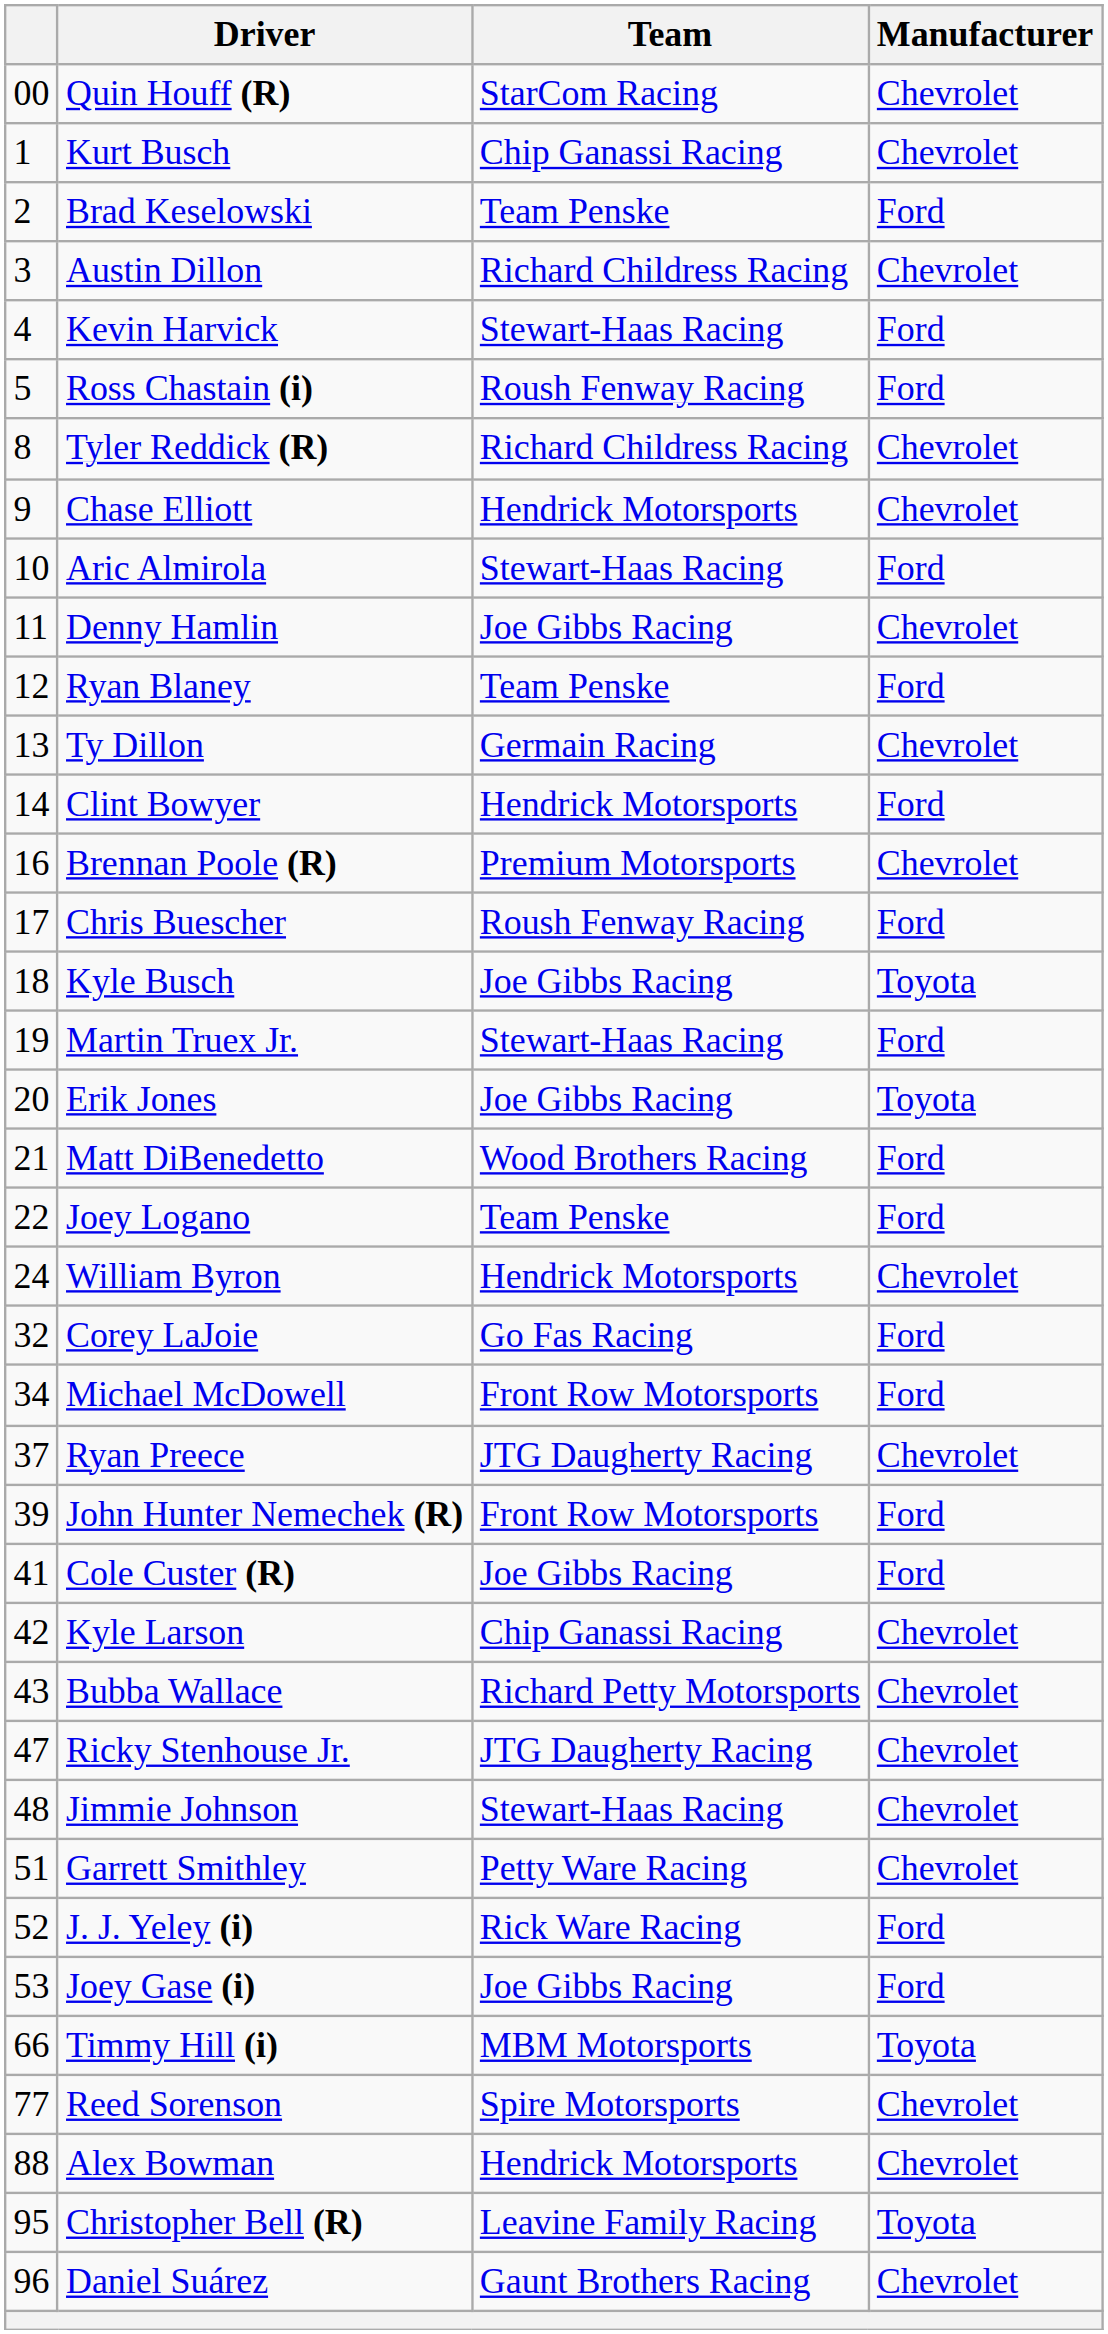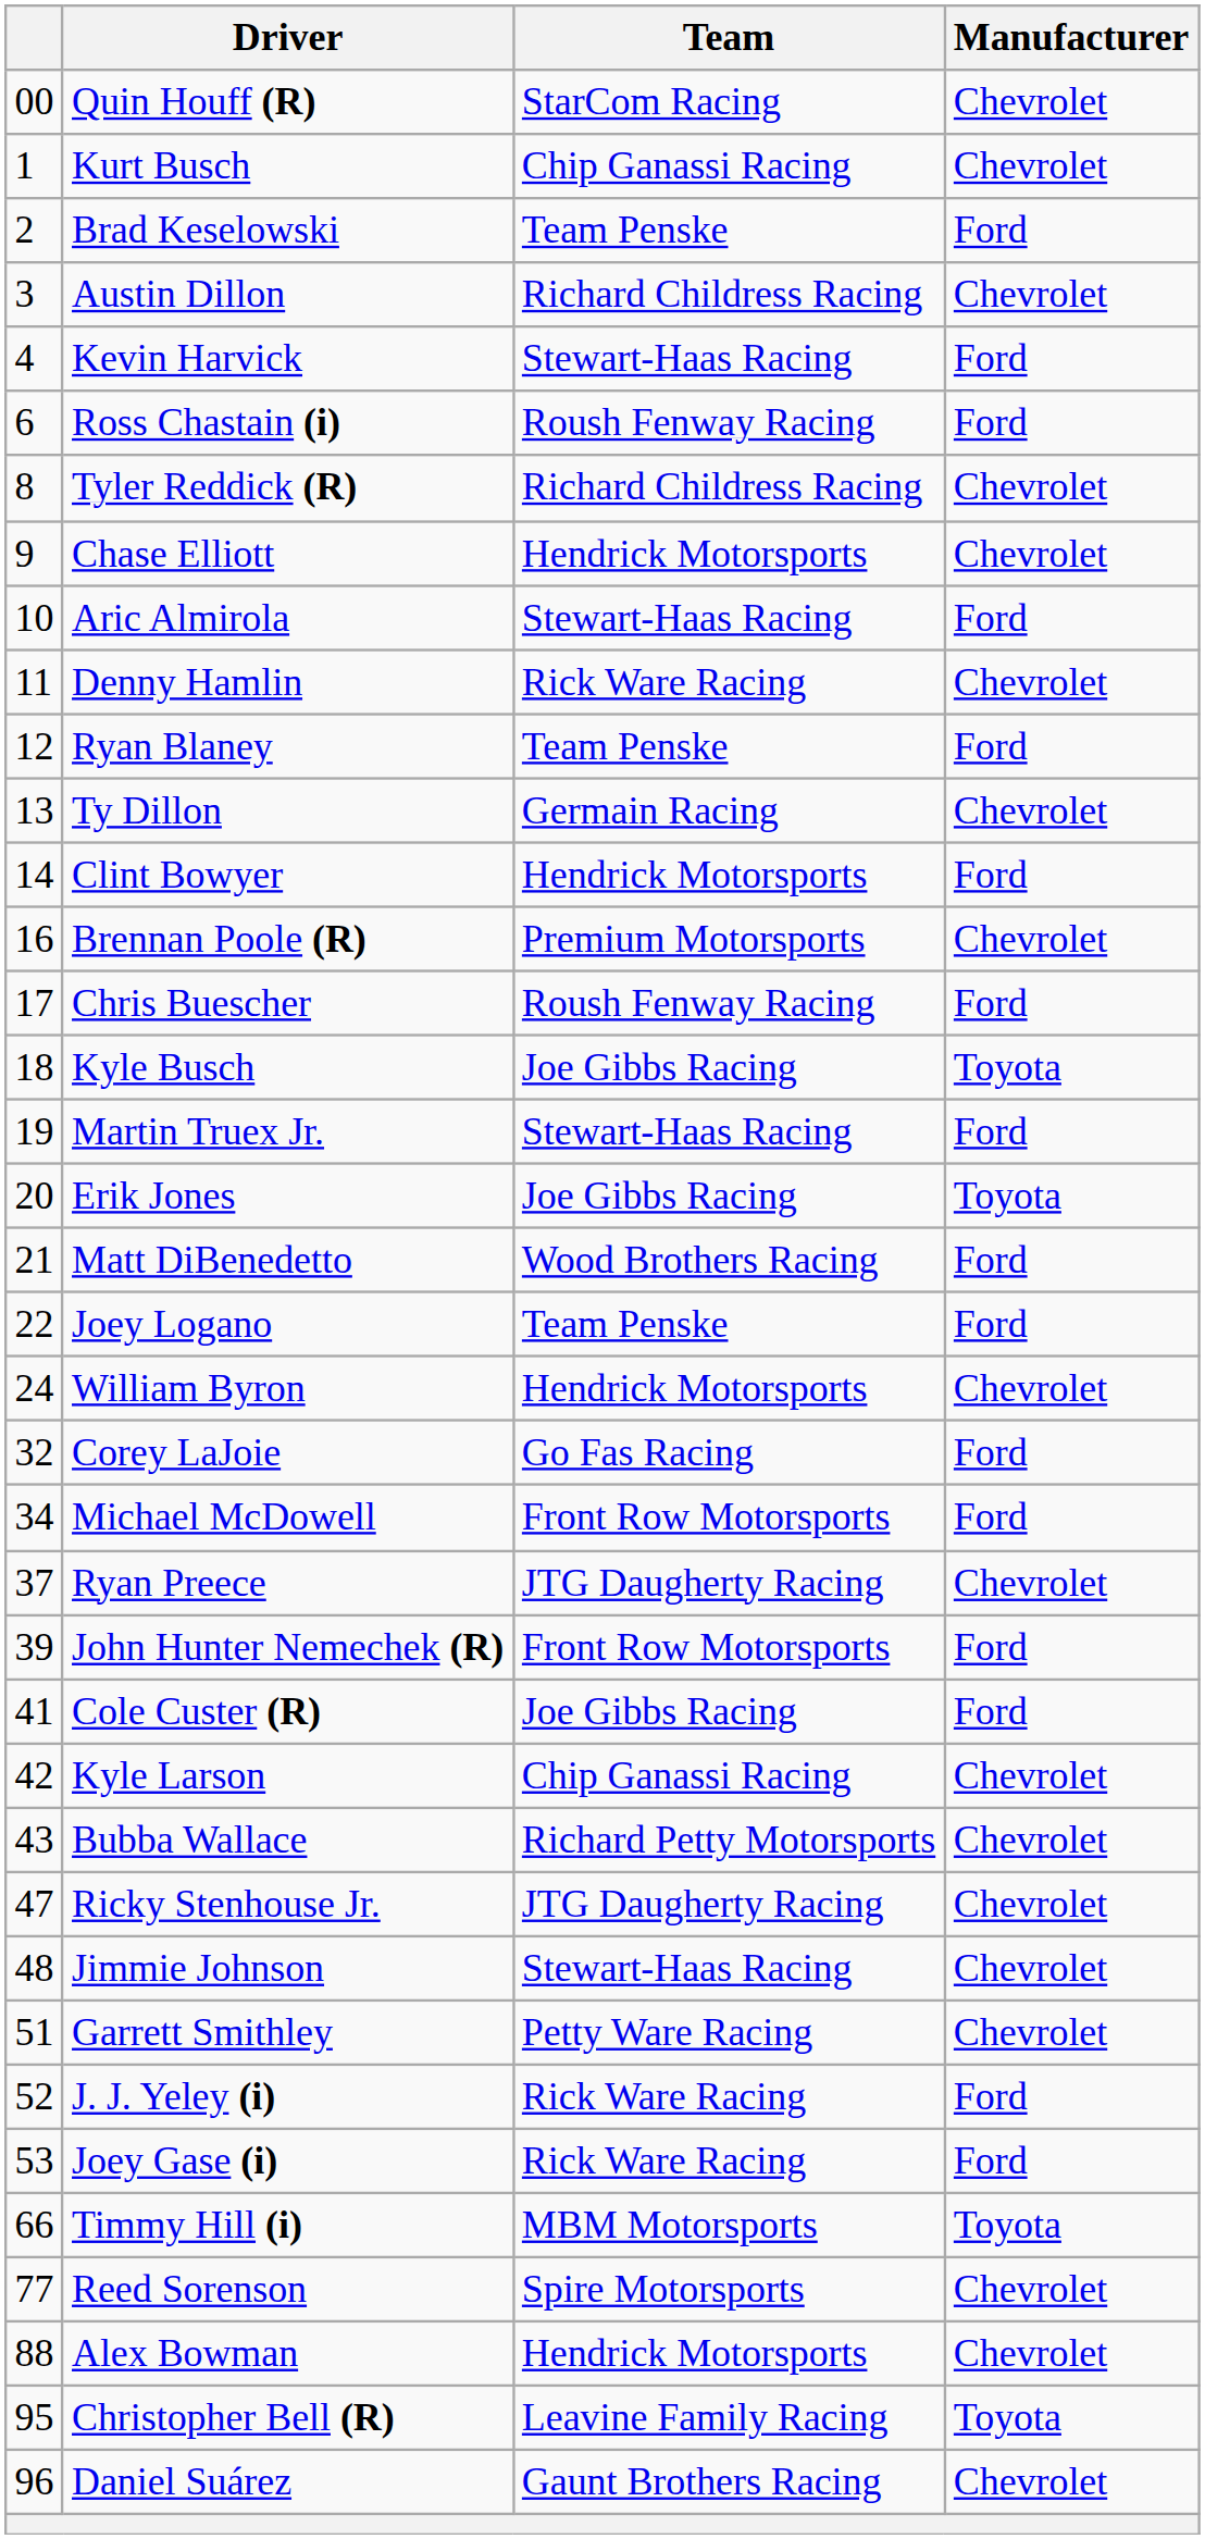Ross Chastain (i) | column 1: 5 -> 6
Denny Hamlin | Team: Joe Gibbs Racing -> Rick Ware Racing
Joey Gase (i) | Team: Joe Gibbs Racing -> Rick Ware Racing
